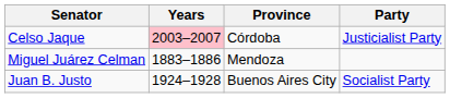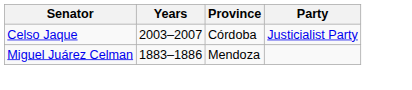Celso Jaque | Years: pink background -> no background
- row: Juan B. Justo | 1924–1928 | Buenos Aires City | Socialist Party
